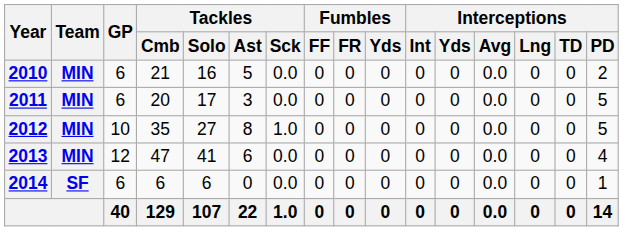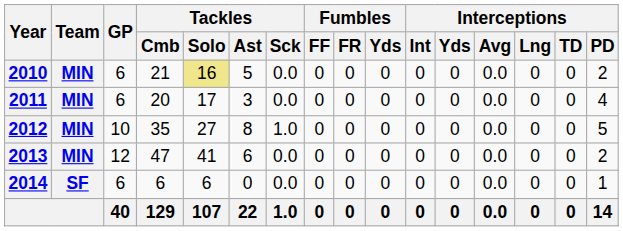2010 | Tackles / Solo: no background -> khaki background
2011 | Interceptions / PD: 5 -> 4
2013 | Interceptions / PD: 4 -> 2
